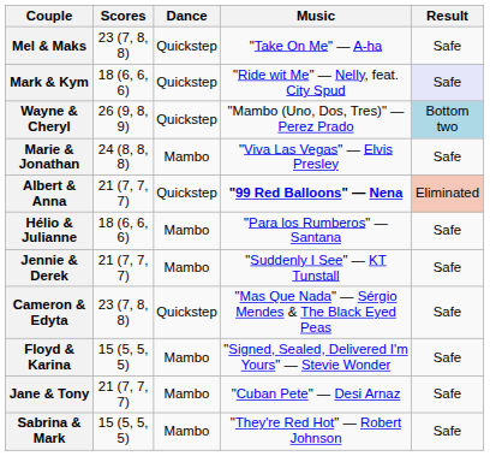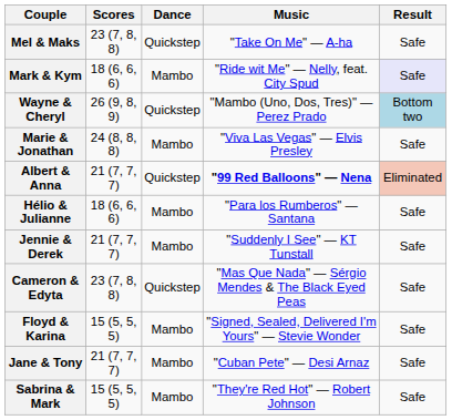Mark & Kym | Dance: Quickstep -> Mambo
